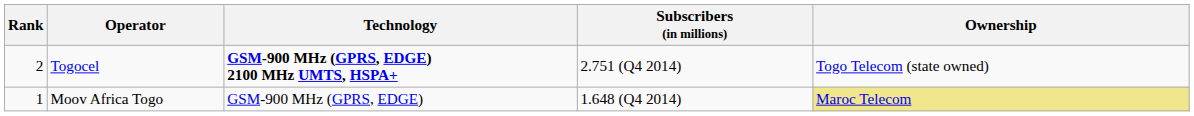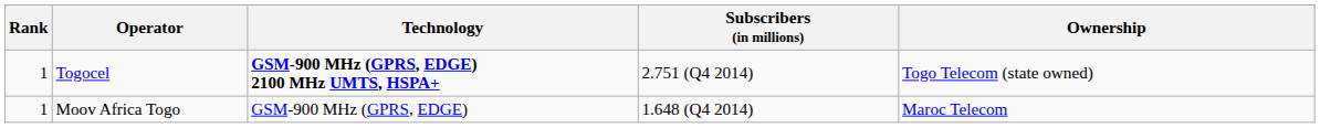Togocel | Rank: 2 -> 1
Moov Africa Togo | Ownership: khaki background -> no background
